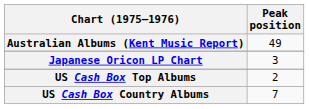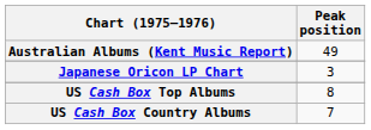US Cash Box Top Albums | Peak position: 2 -> 8
